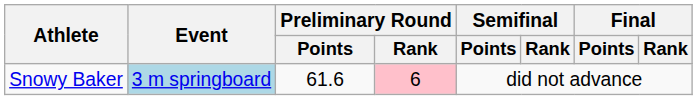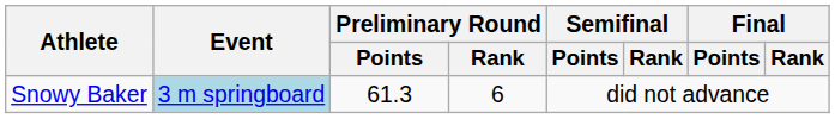Snowy Baker | Preliminary Round / Points: 61.6 -> 61.3
Snowy Baker | Preliminary Round / Rank: pink background -> no background
